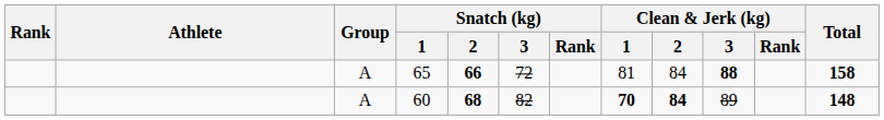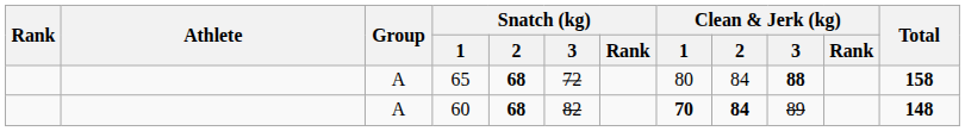65 | Snatch (kg) / 2: 66 -> 68
65 | Clean & Jerk (kg) / 1: 81 -> 80
